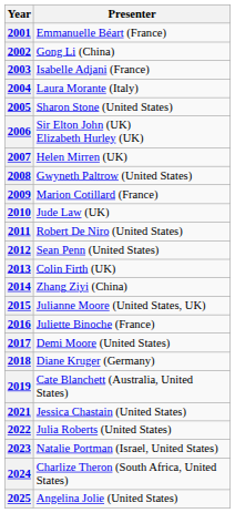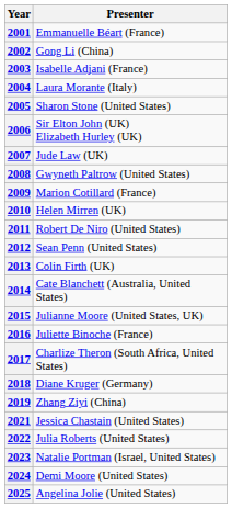2007 | Presenter: Helen Mirren (UK) -> Jude Law (UK)
2010 | Presenter: Jude Law (UK) -> Helen Mirren (UK)
2014 | Presenter: Zhang Ziyi (China) -> Cate Blanchett (Australia, United States)
2017 | Presenter: Demi Moore (United States) -> Charlize Theron (South Africa, United States)
2019 | Presenter: Cate Blanchett (Australia, United States) -> Zhang Ziyi (China)
2024 | Presenter: Charlize Theron (South Africa, United States) -> Demi Moore (United States)
